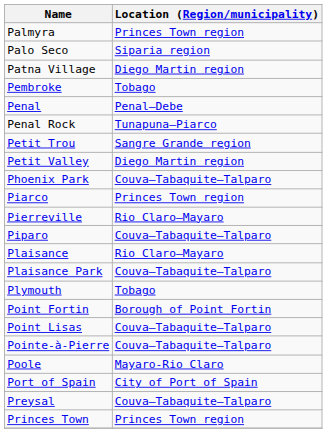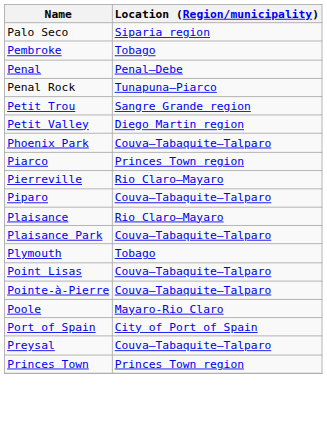- row: Palmyra | Princes Town region
- row: Patna Village | Diego Martin region
- row: Point Fortin | Borough of Point Fortin
